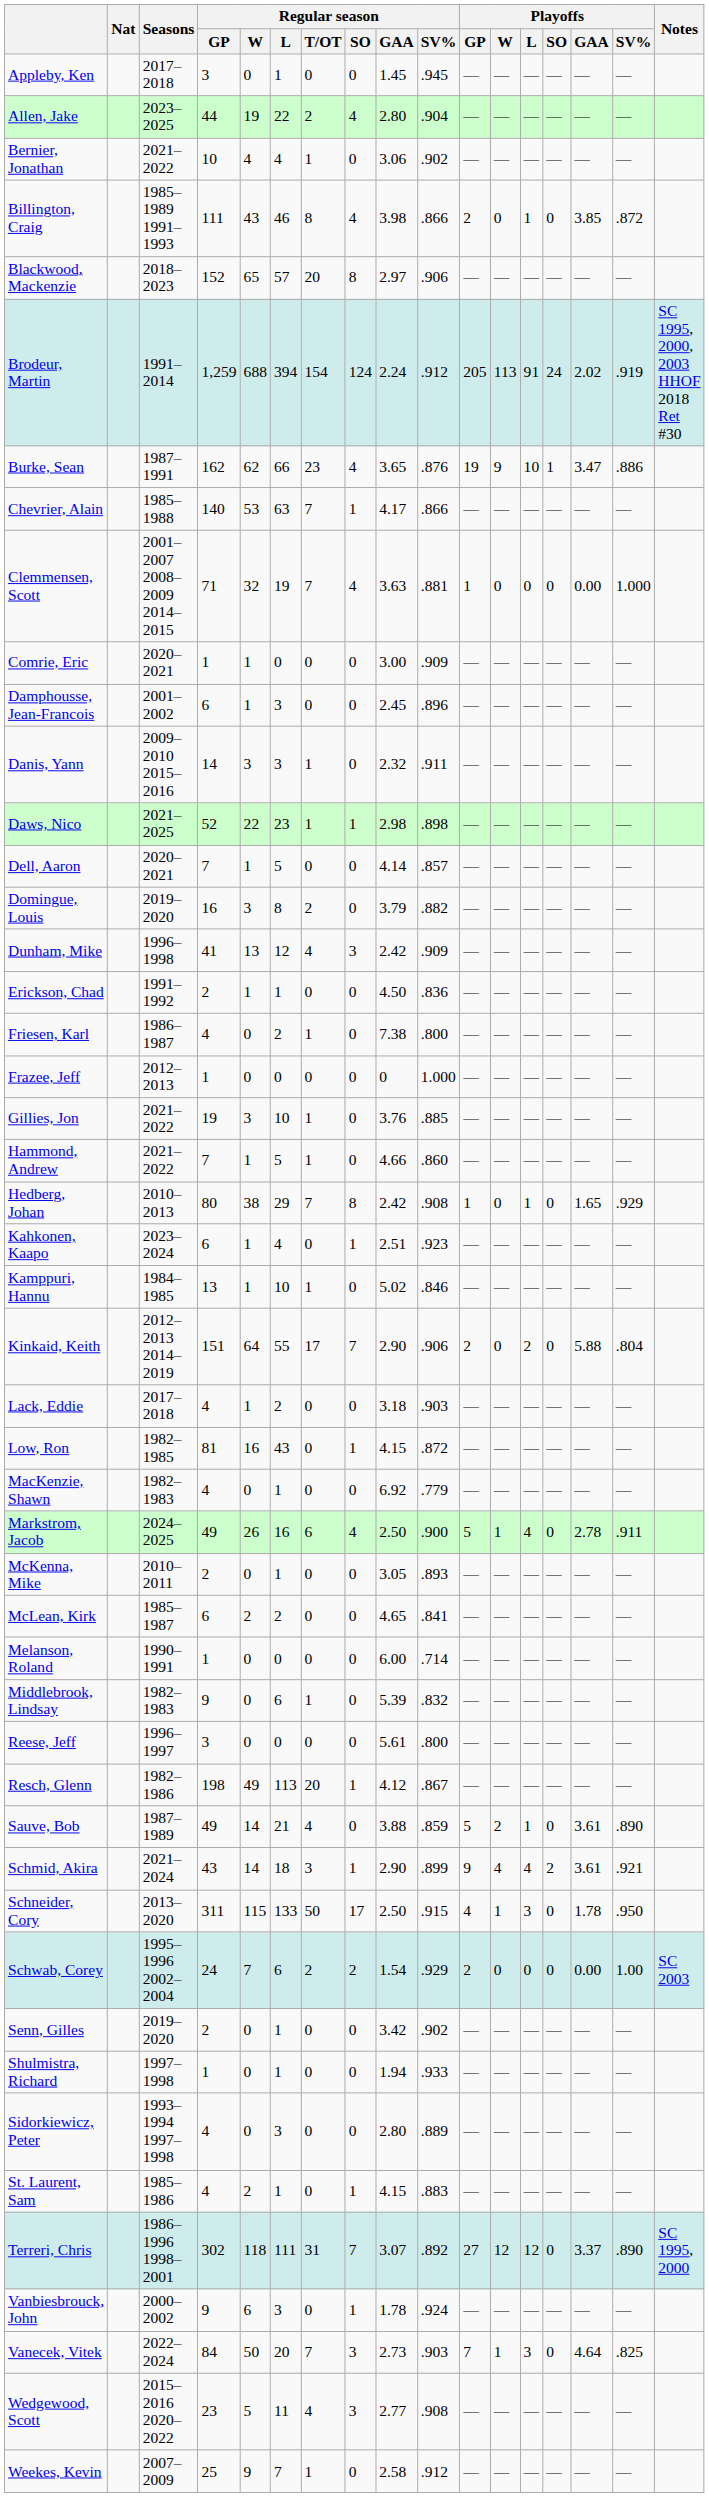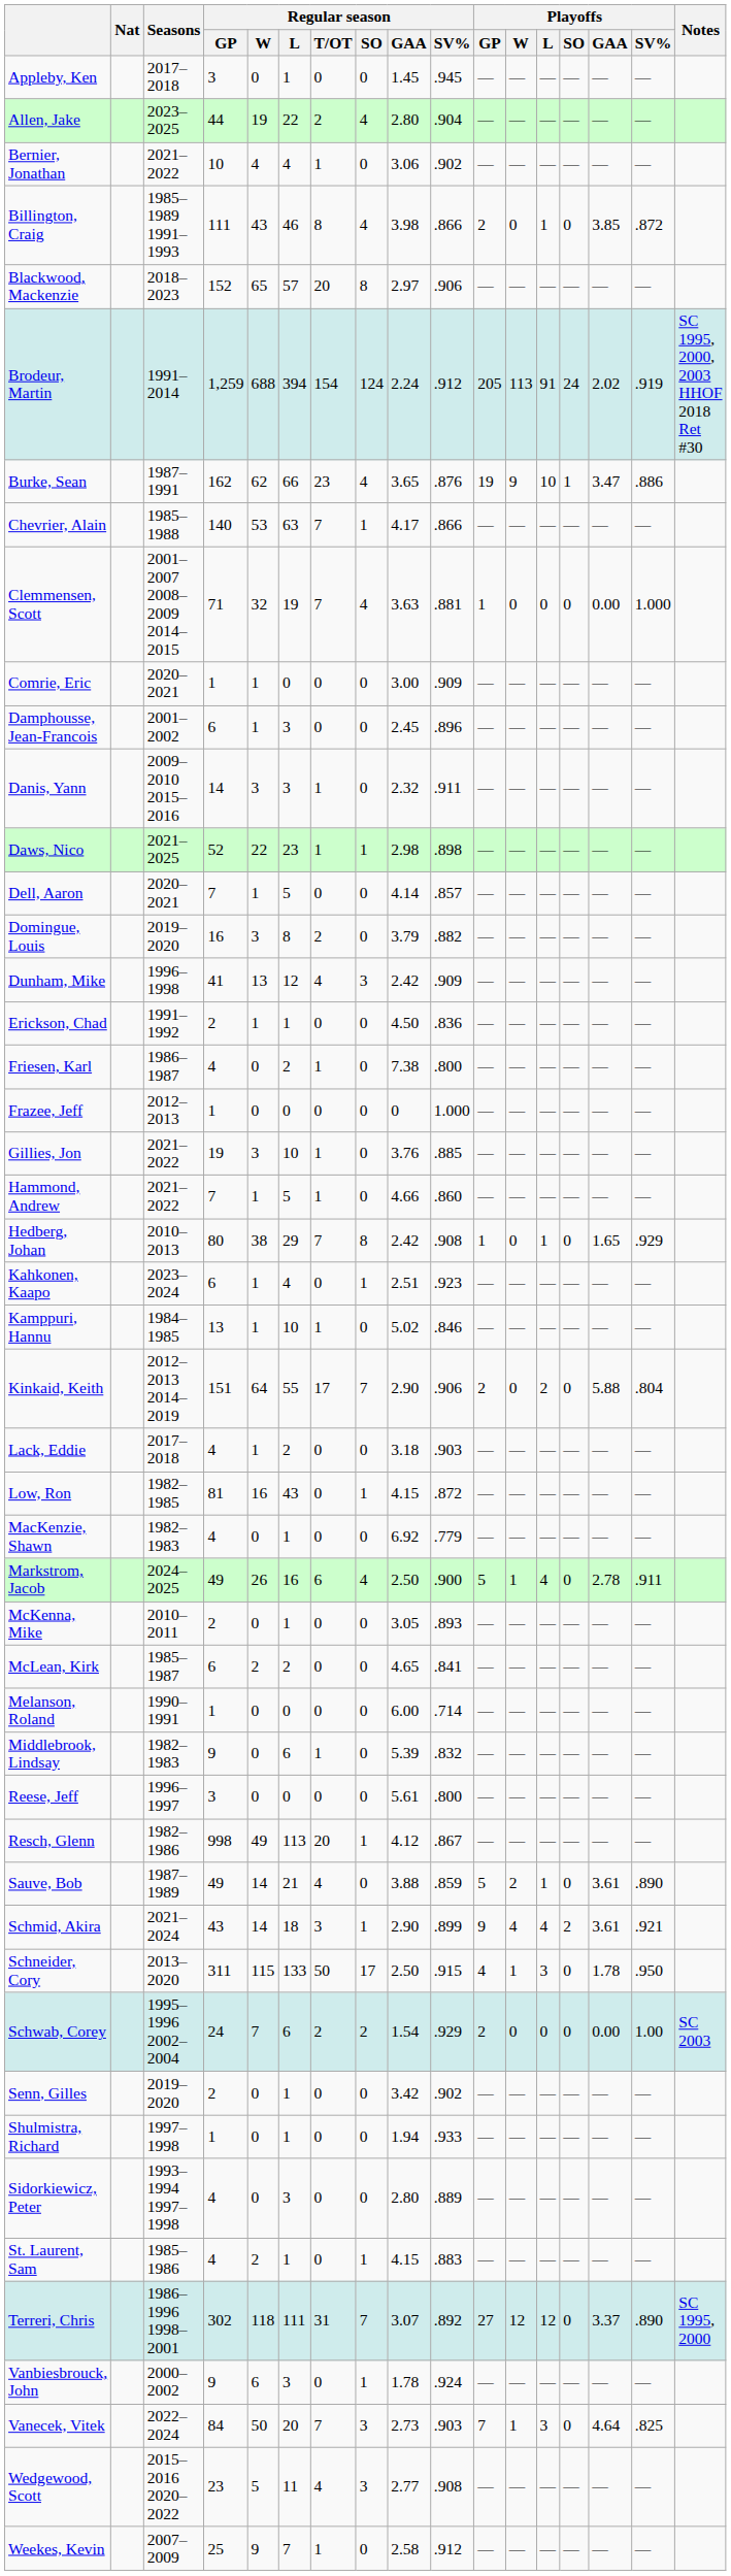Resch, Glenn | Regular season / GP: 198 -> 998
